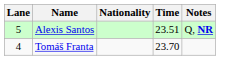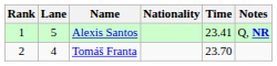+ column: Rank | 1 | 2
Alexis Santos | Time: 23.51 -> 23.41
